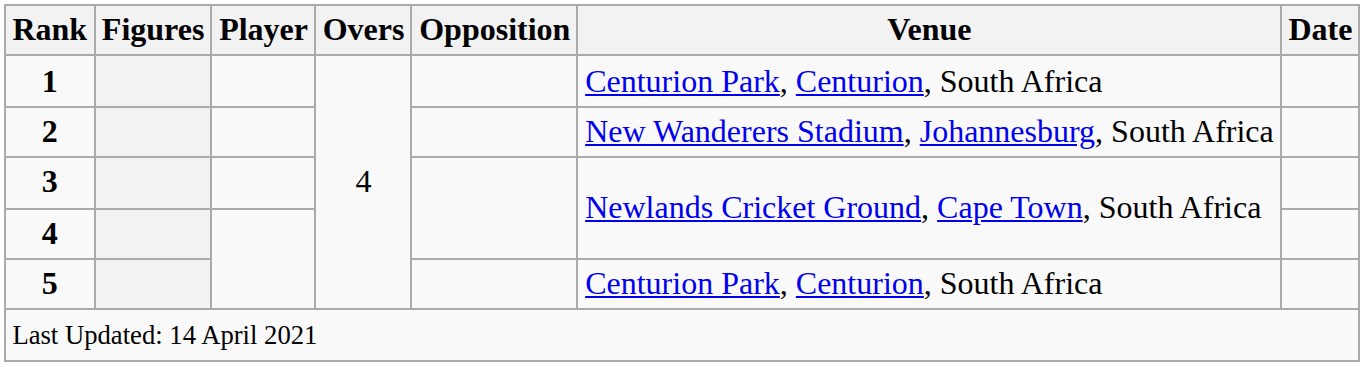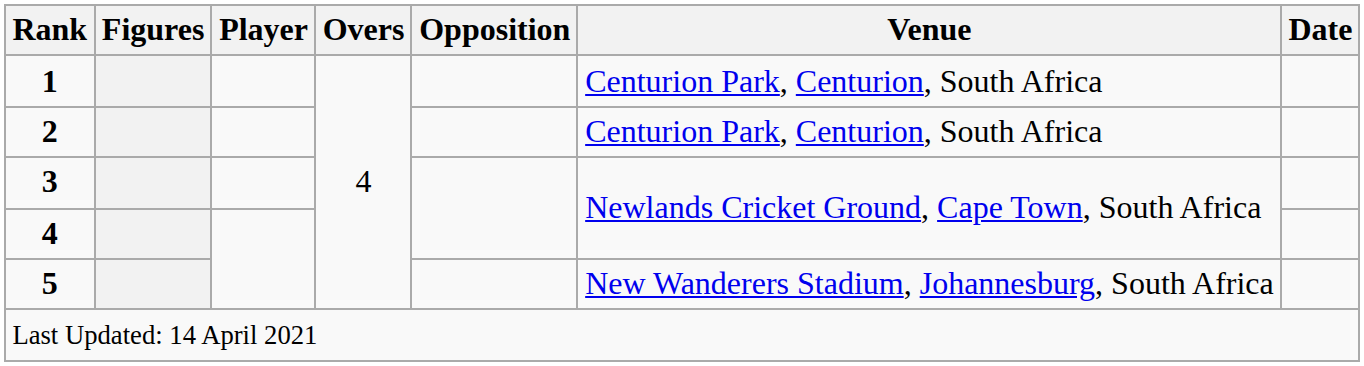2 | Venue: New Wanderers Stadium, Johannesburg, South Africa -> Centurion Park, Centurion, South Africa
5 | Venue: Centurion Park, Centurion, South Africa -> New Wanderers Stadium, Johannesburg, South Africa
